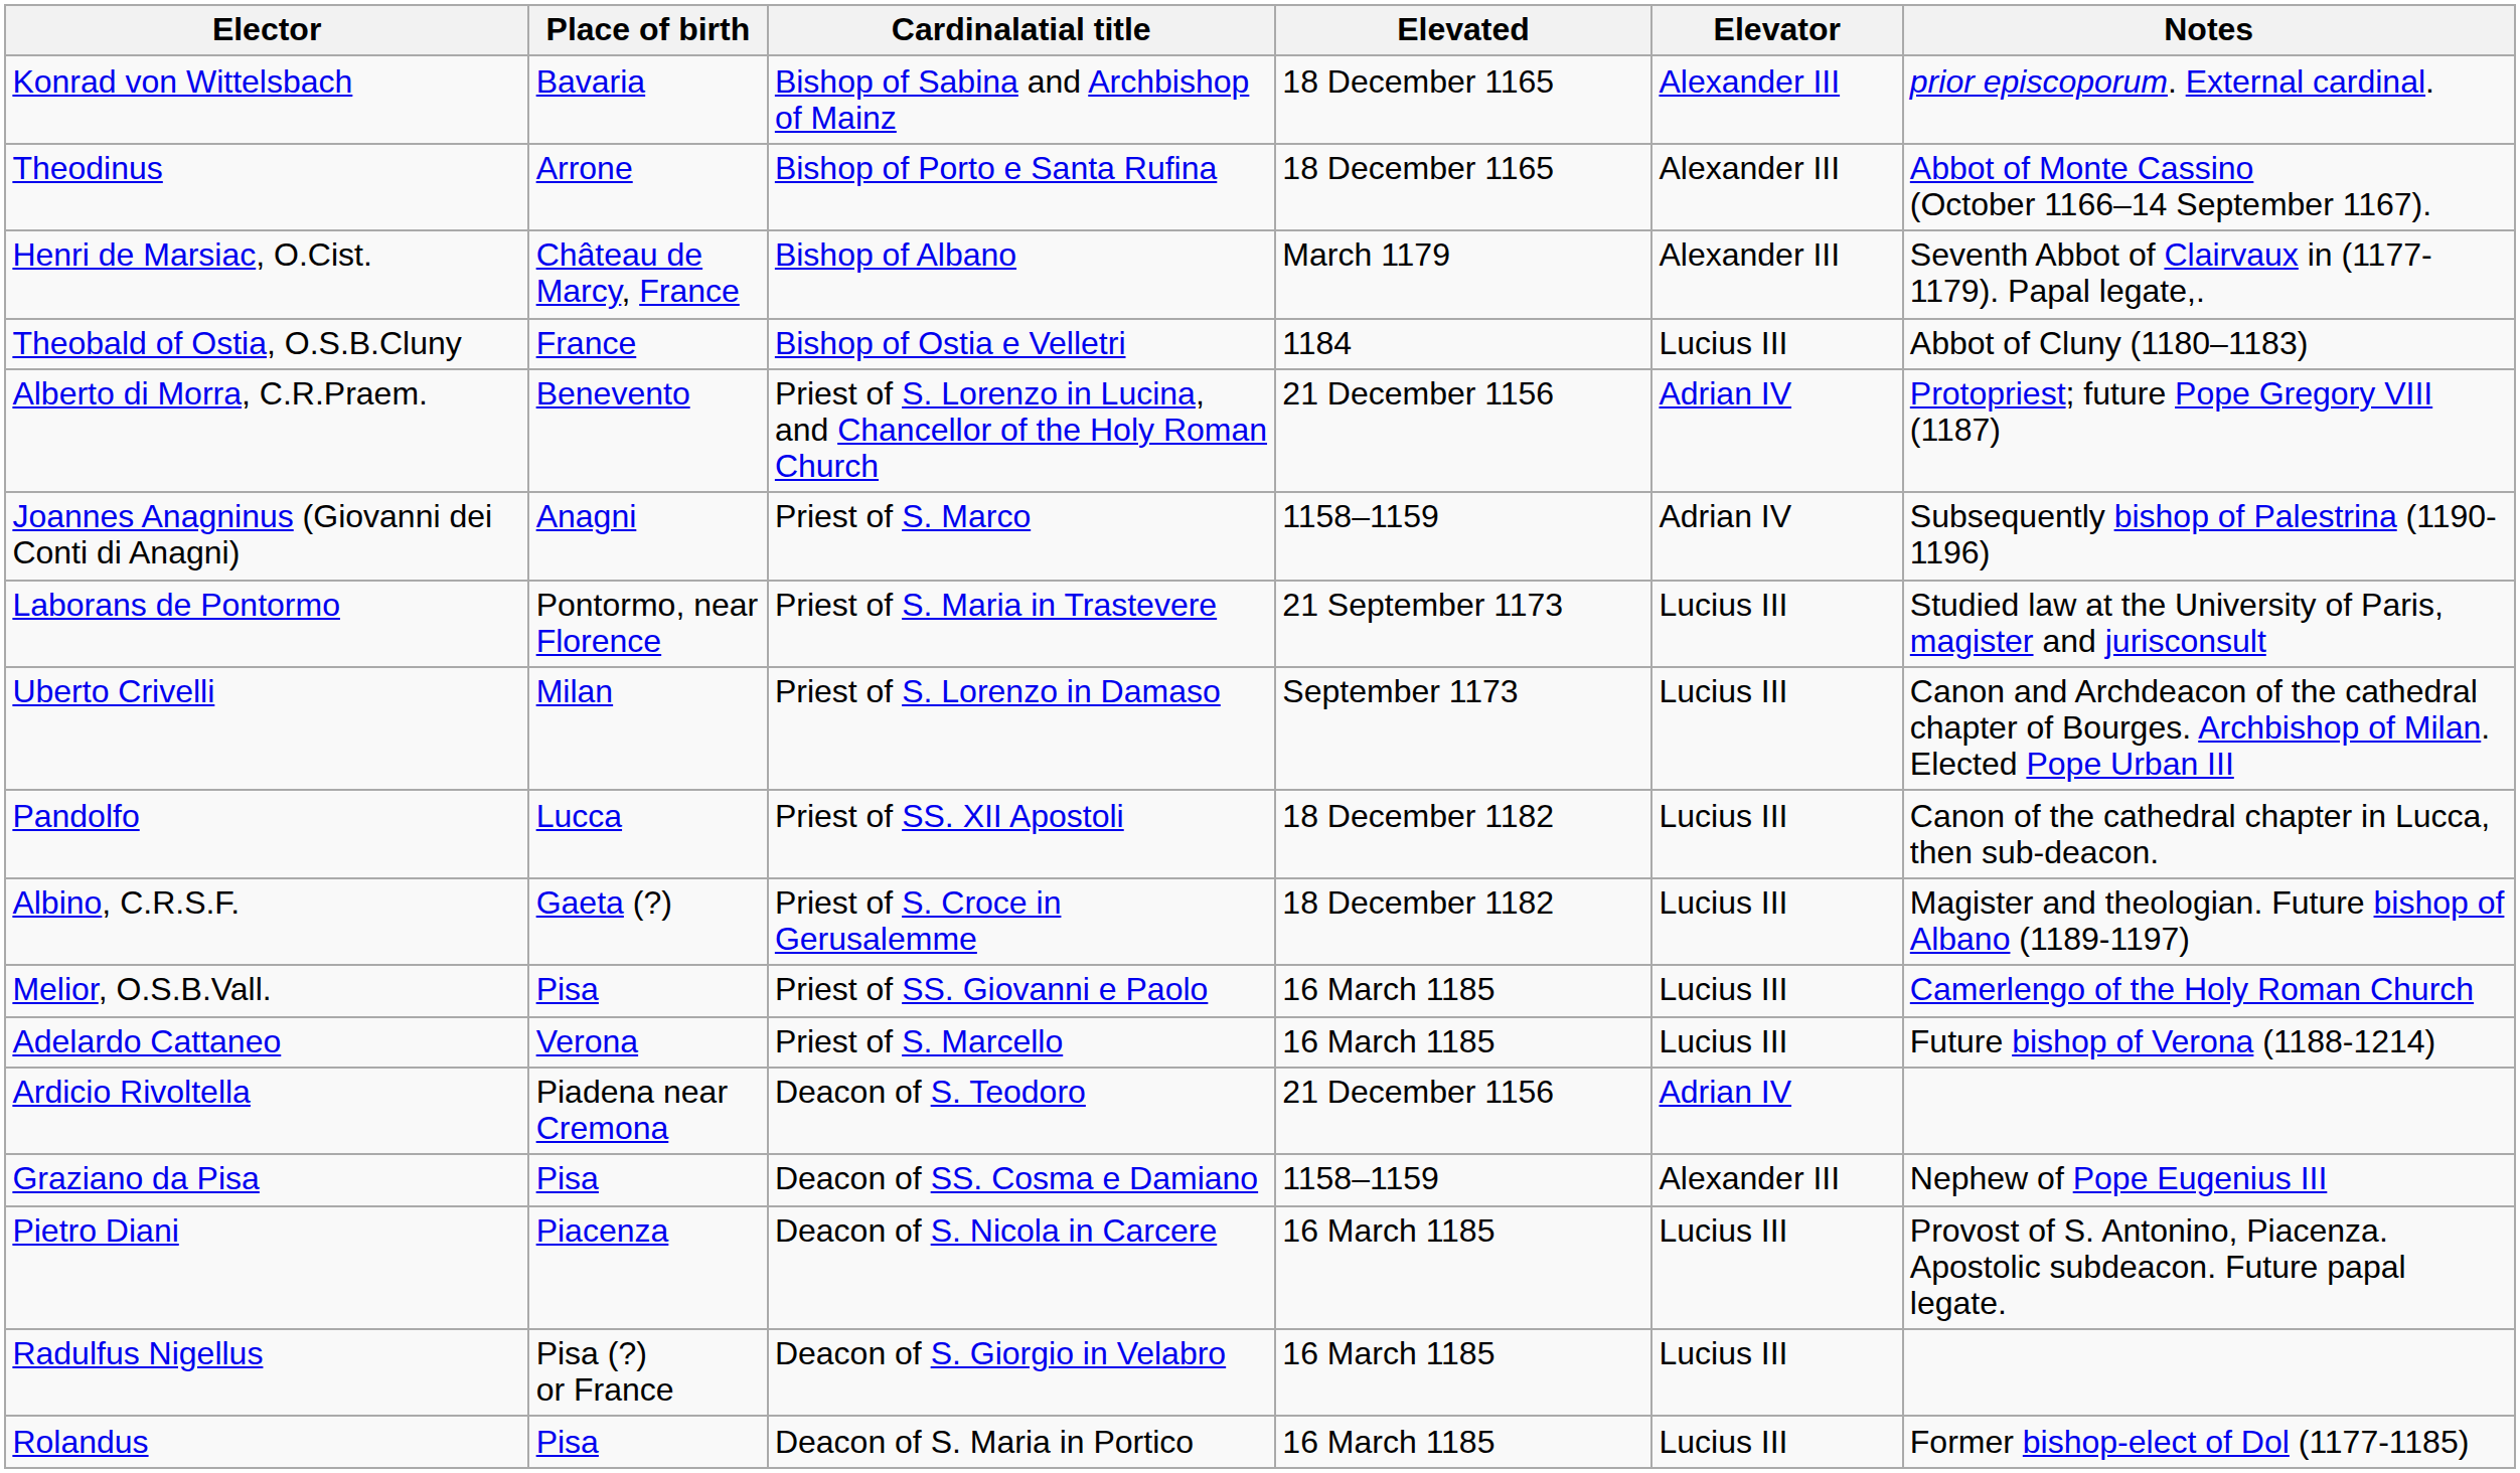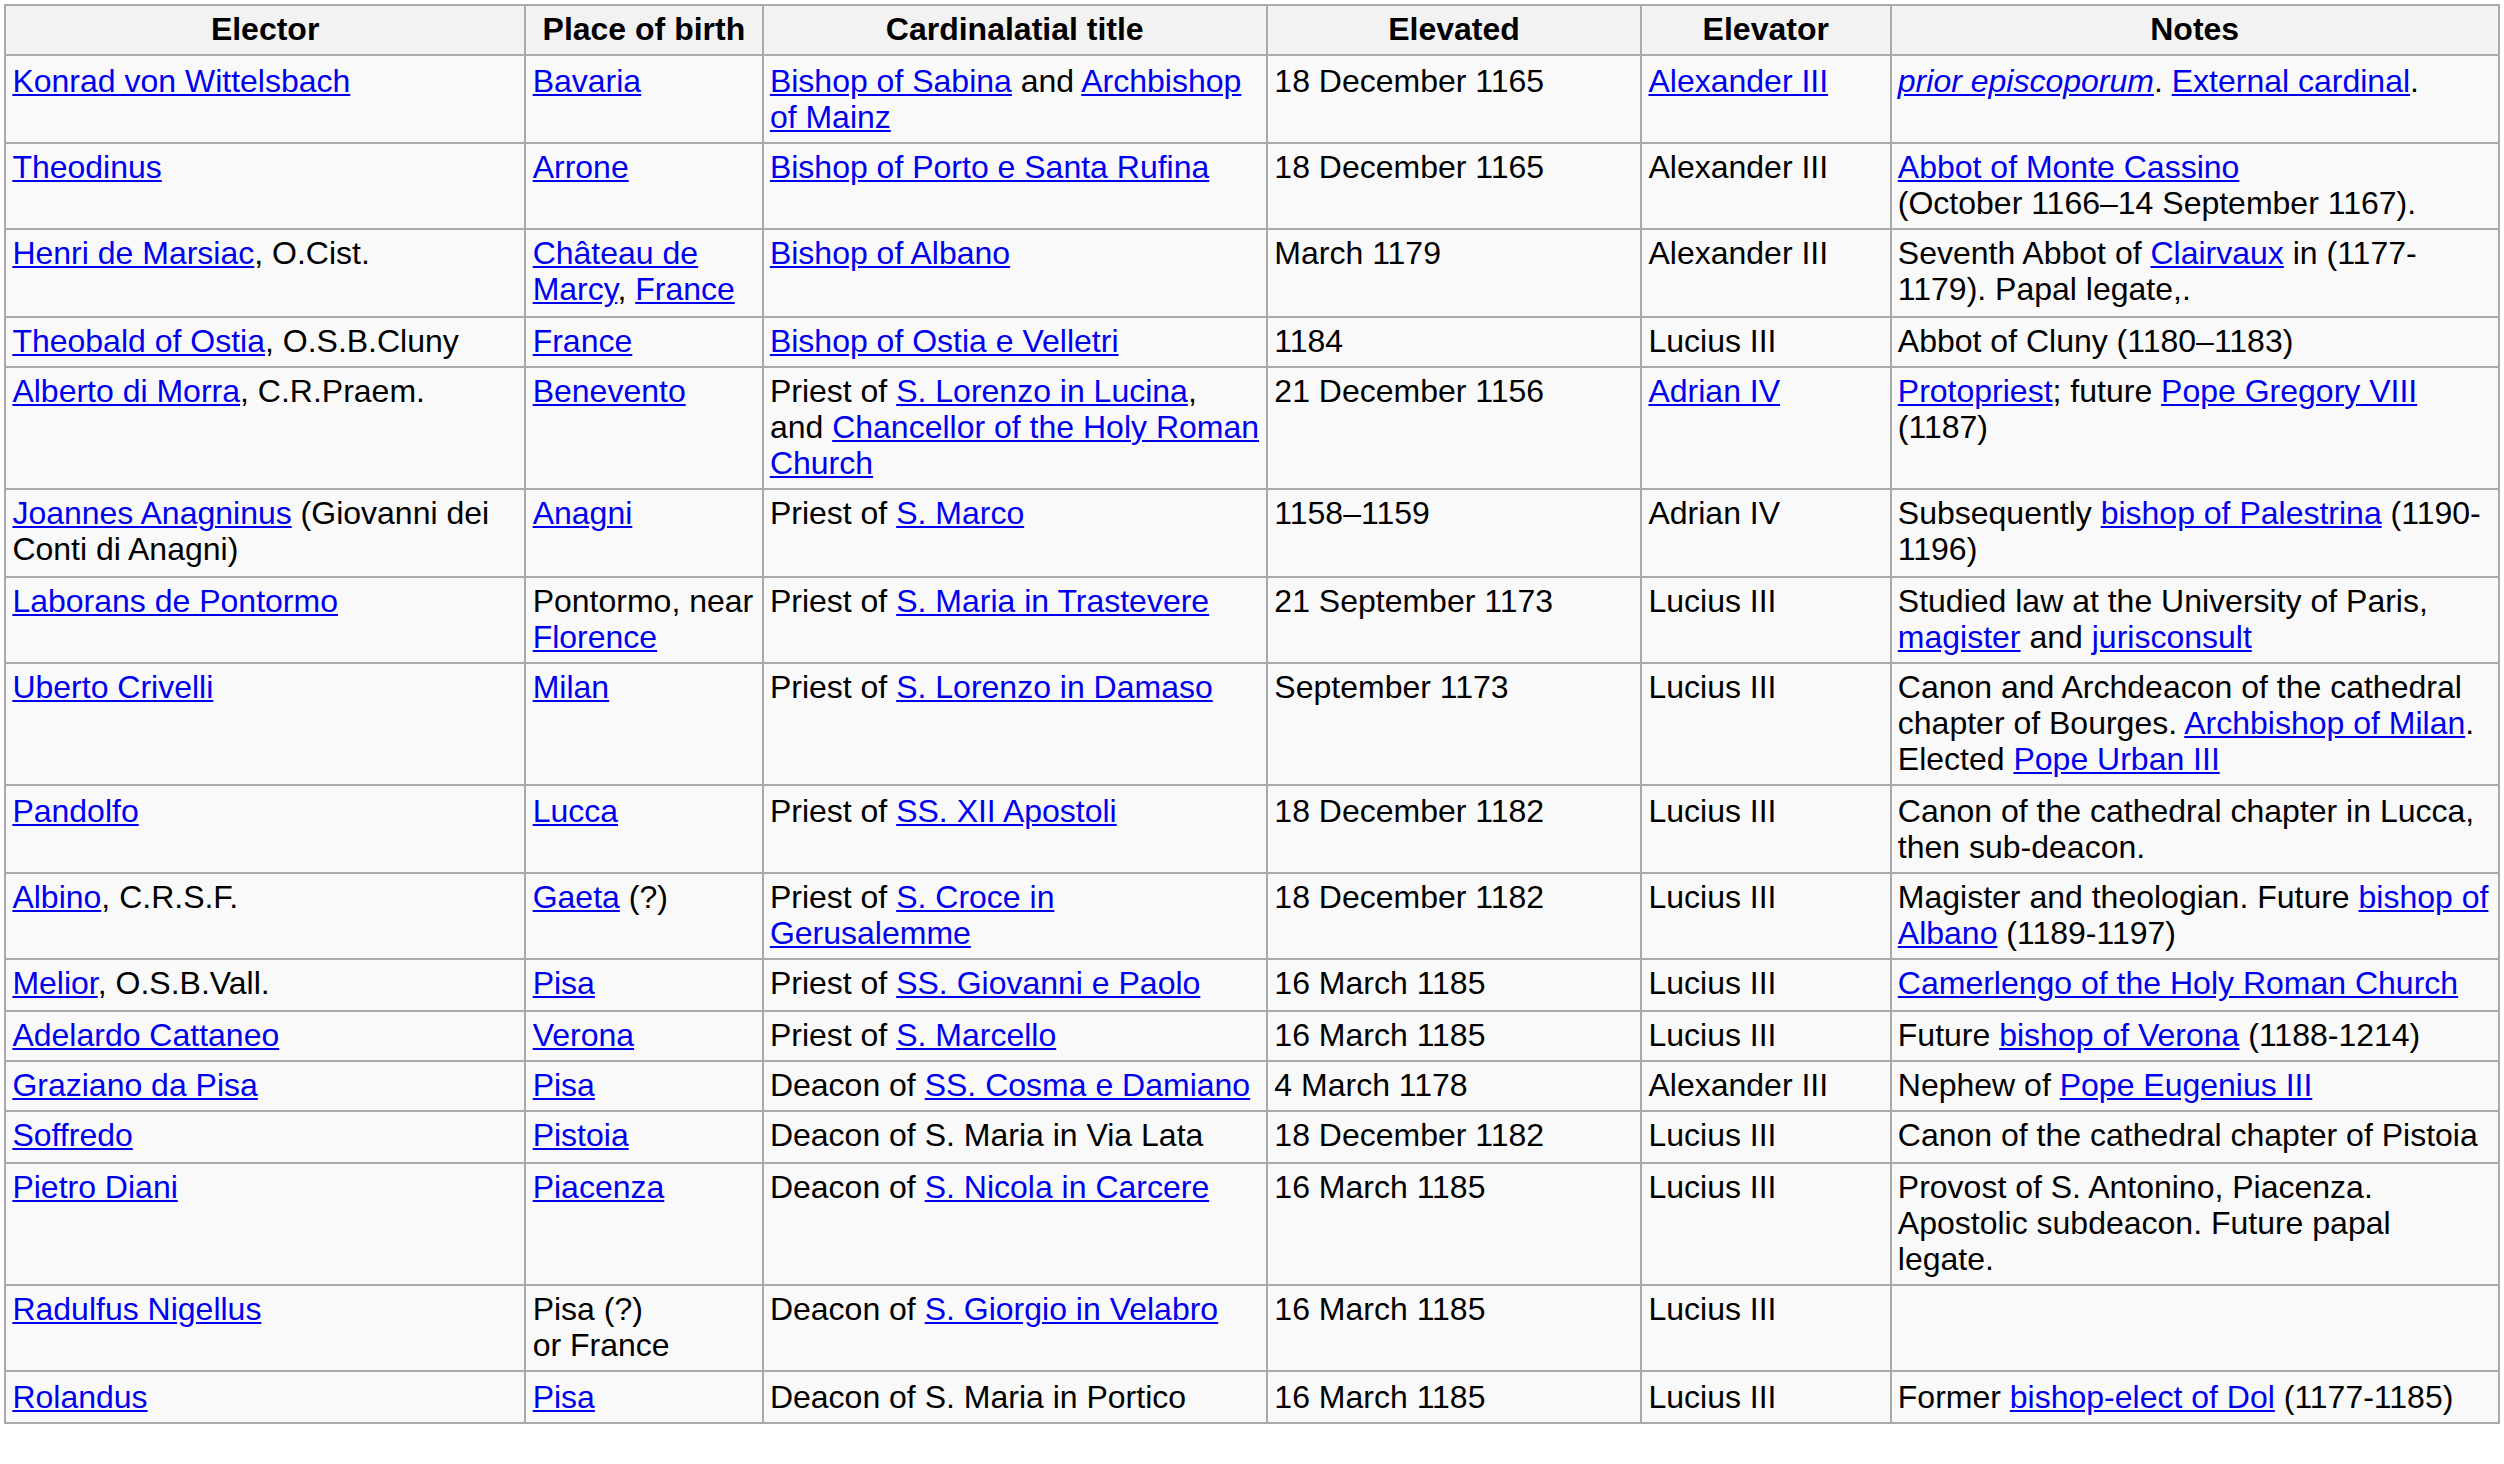- row: Ardicio Rivoltella | Piadena near Cremona | Deacon of S. Teodoro | 21 December 1156 | Adrian IV
Graziano da Pisa | Elevated: 1158–1159 -> 4 March 1178
+ row: Soffredo | Pistoia | Deacon of S. Maria in Via Lata | 18 December 1182 | Lucius III | Canon of the cathedral chapter of Pistoia
